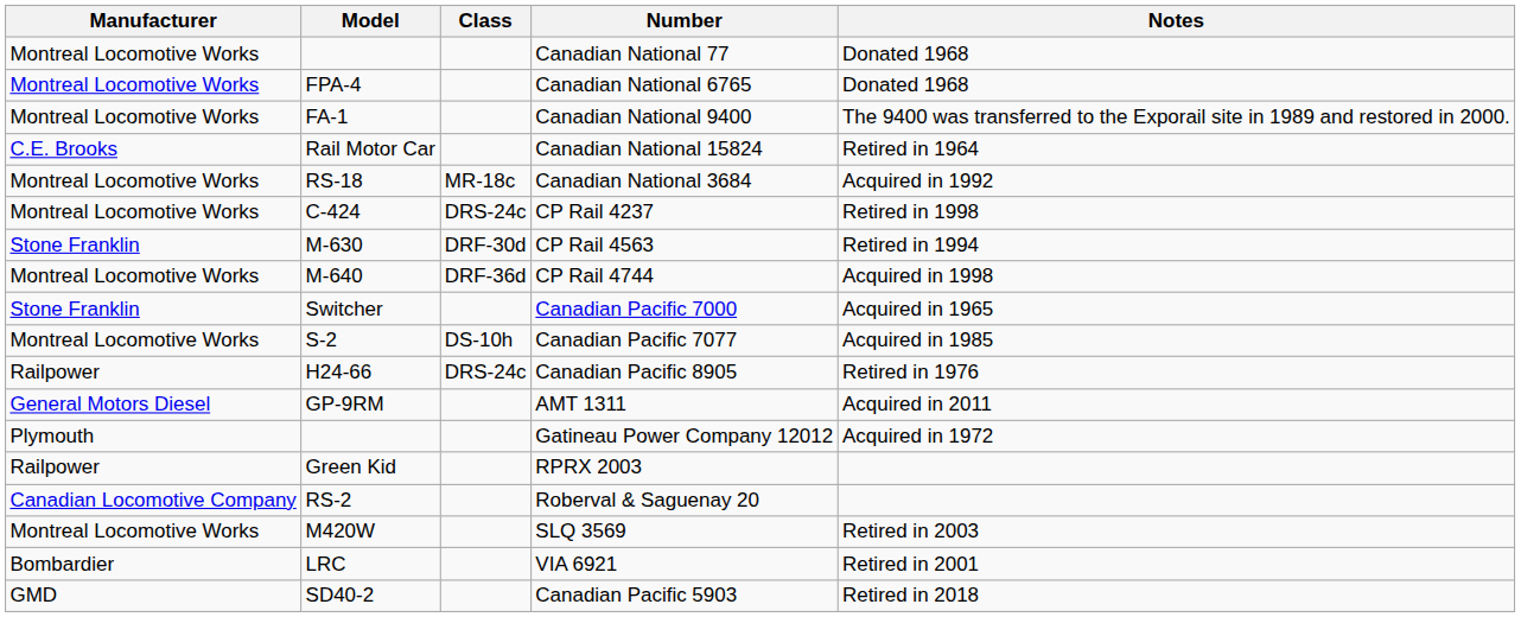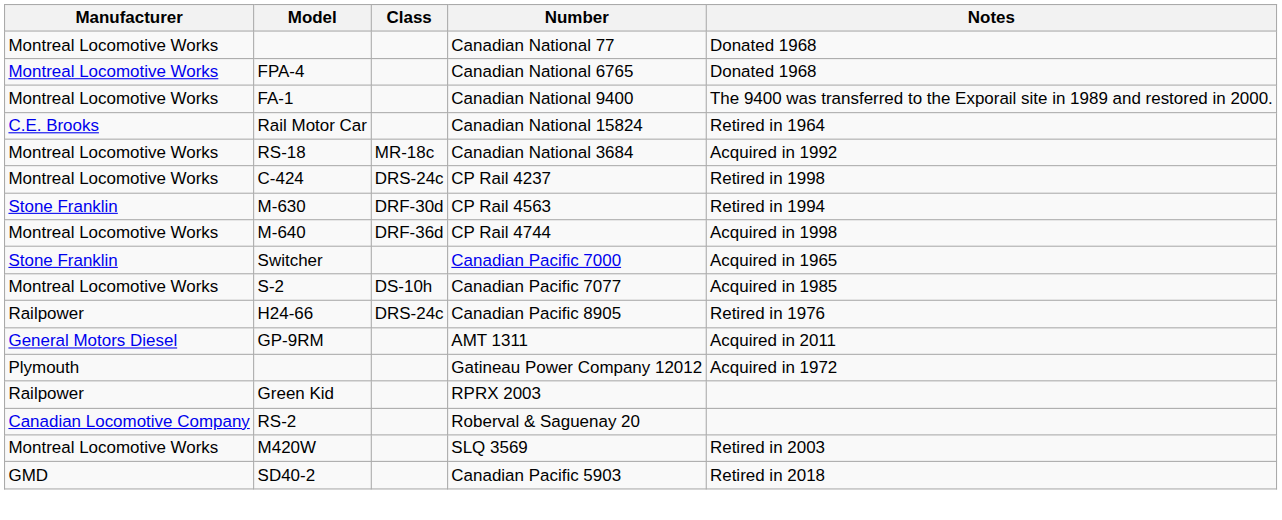- row: Bombardier | LRC | VIA 6921 | Retired in 2001
